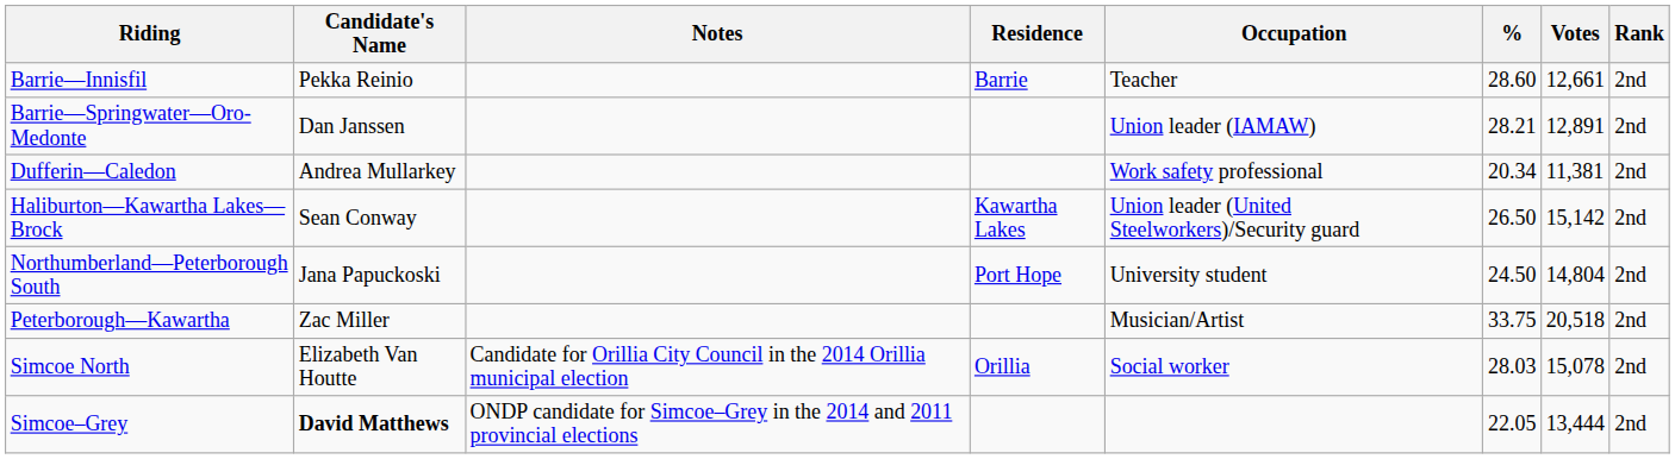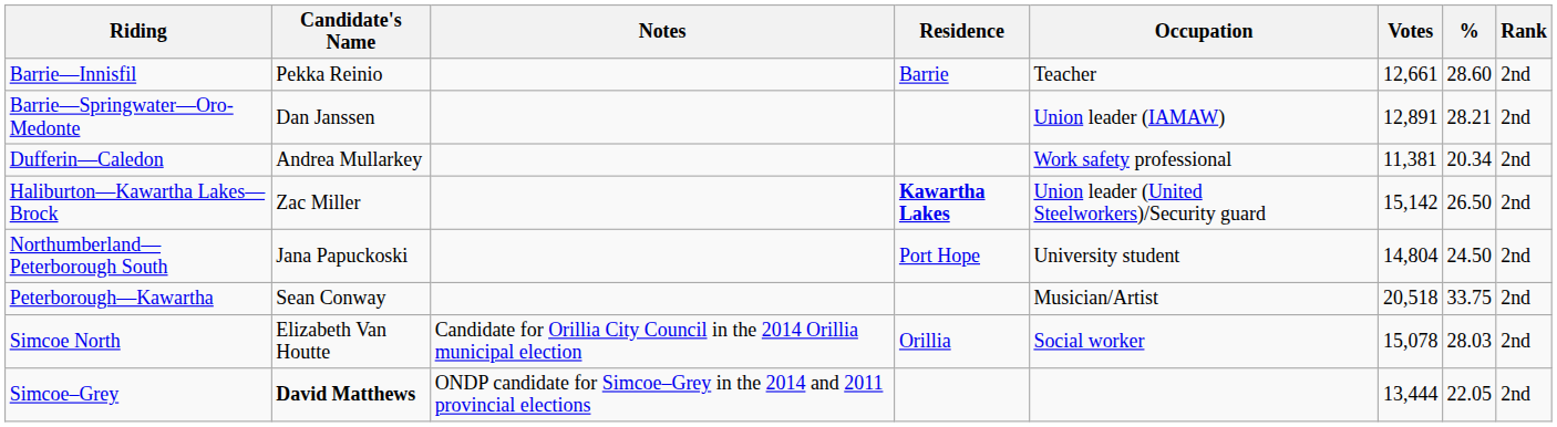columns swapped: Votes <-> %
Haliburton—Kawartha Lakes—Brock | Candidate's Name: Sean Conway -> Zac Miller
Haliburton—Kawartha Lakes—Brock | Residence: normal -> bold
Peterborough—Kawartha | Candidate's Name: Zac Miller -> Sean Conway
